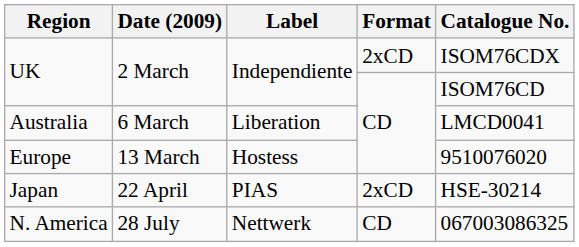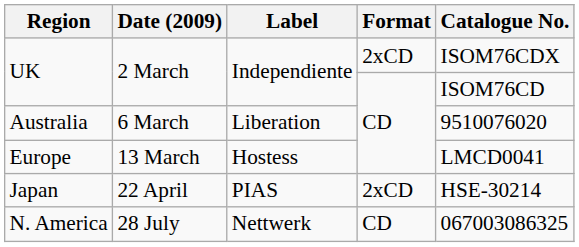Australia | Catalogue No.: LMCD0041 -> 9510076020
Europe | Catalogue No.: 9510076020 -> LMCD0041
